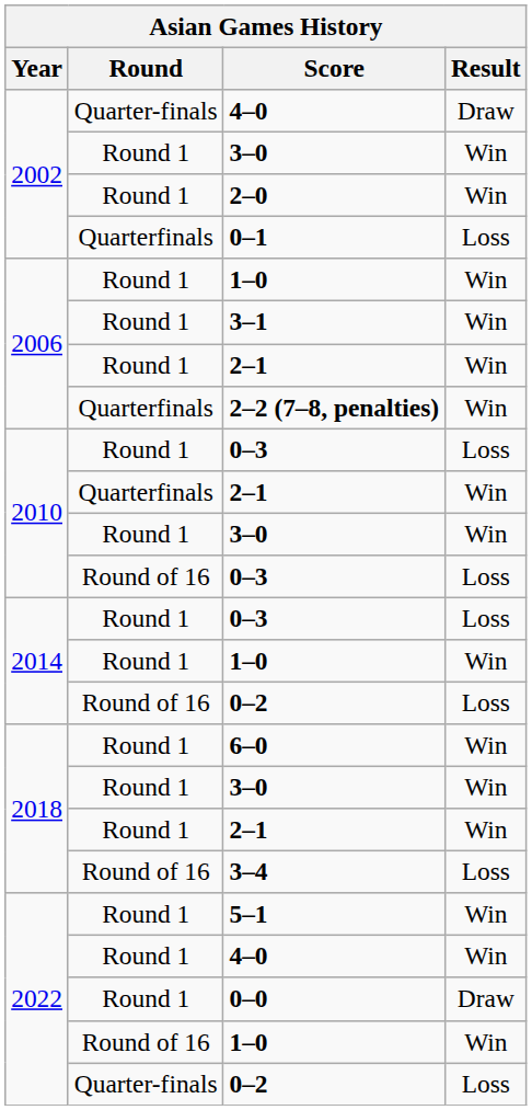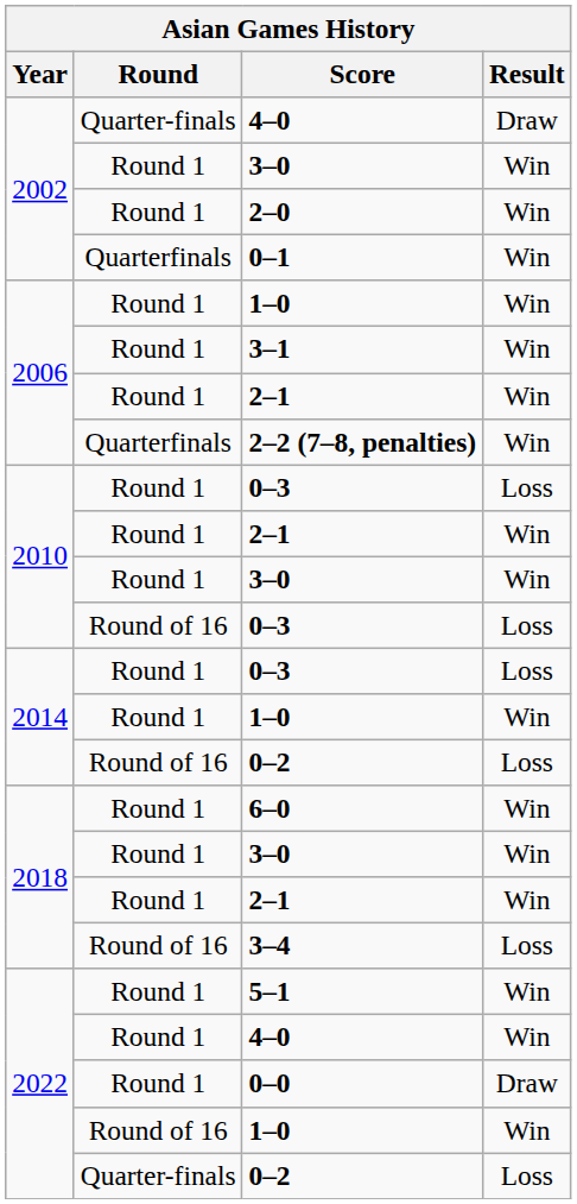0–1 | Result: Loss -> Win
2010 / 2–1 | Round: Quarterfinals -> Round 1
